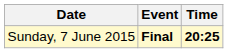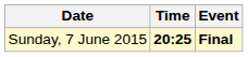columns swapped: Time <-> Event
